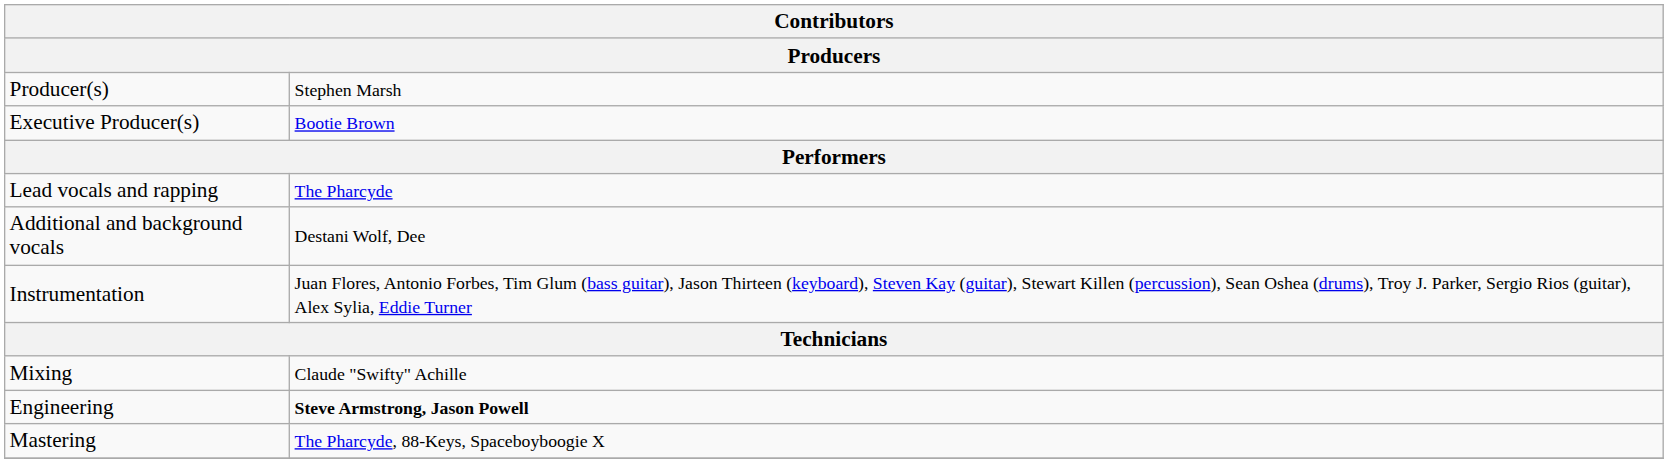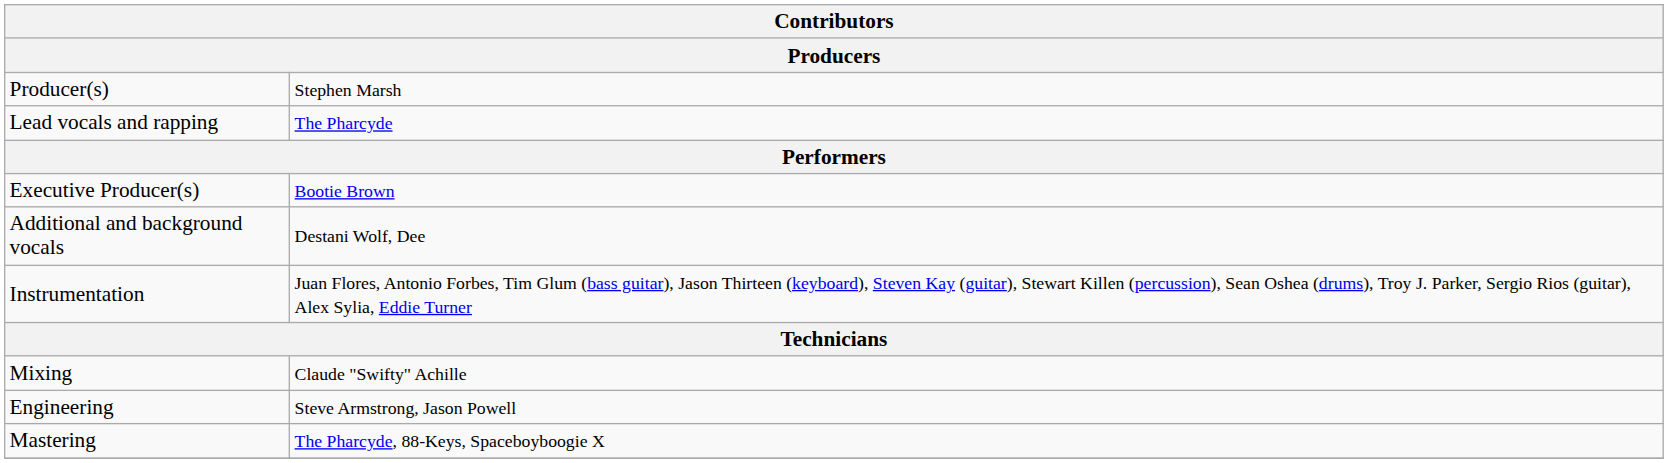rows swapped: Executive Producer(s) <-> Lead vocals and rapping
Engineering | column 2: bold -> normal
